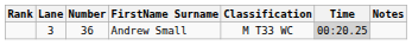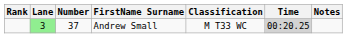Andrew Small | Lane: no background -> lightgreen background
Andrew Small | Number: 36 -> 37
